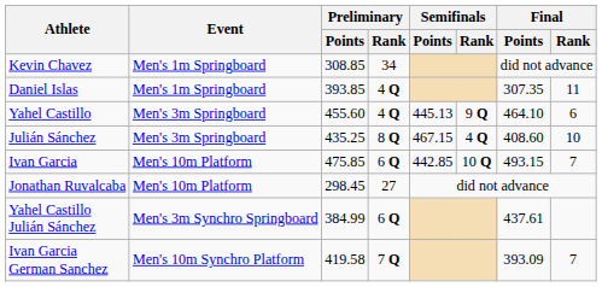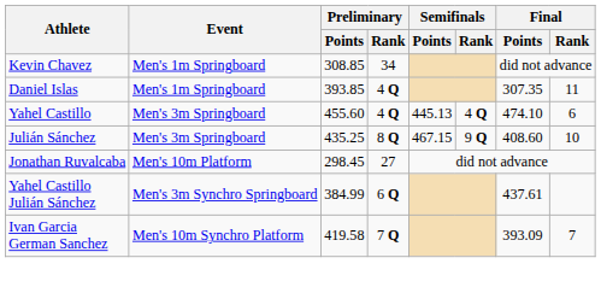Yahel Castillo | Semifinals / Rank: 9 Q -> 4 Q
Yahel Castillo | Final / Points: 464.10 -> 474.10
Julián Sánchez | Semifinals / Rank: 4 Q -> 9 Q
- row: Ivan Garcia | Men's 10m Platform | 475.85 | 6 Q | 442.85 | 10 Q | 493.15 | 7
